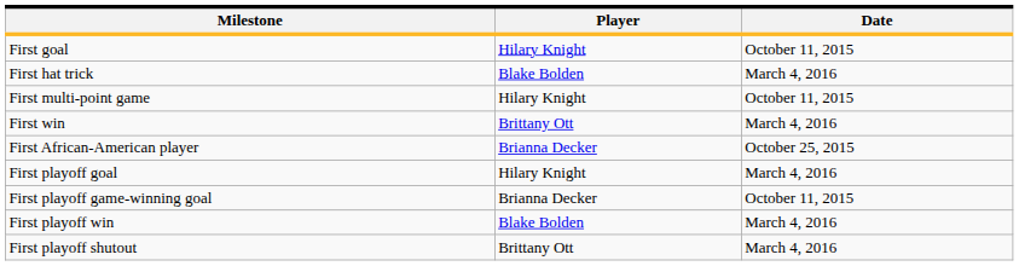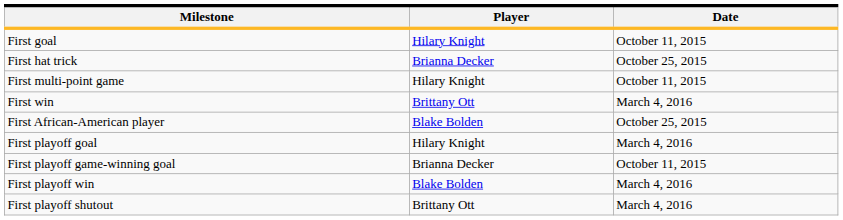First hat trick | Player: Blake Bolden -> Brianna Decker
First hat trick | Date: March 4, 2016 -> October 25, 2015
First African-American player | Player: Brianna Decker -> Blake Bolden
